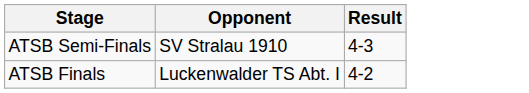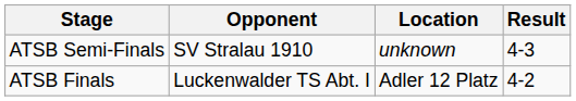+ column: Location | unknown | Adler 12 Platz
